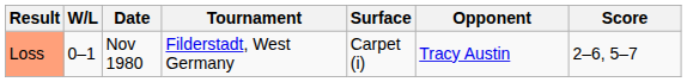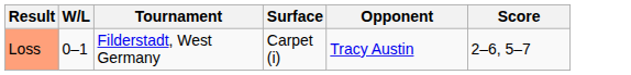- column: Date | Nov 1980
